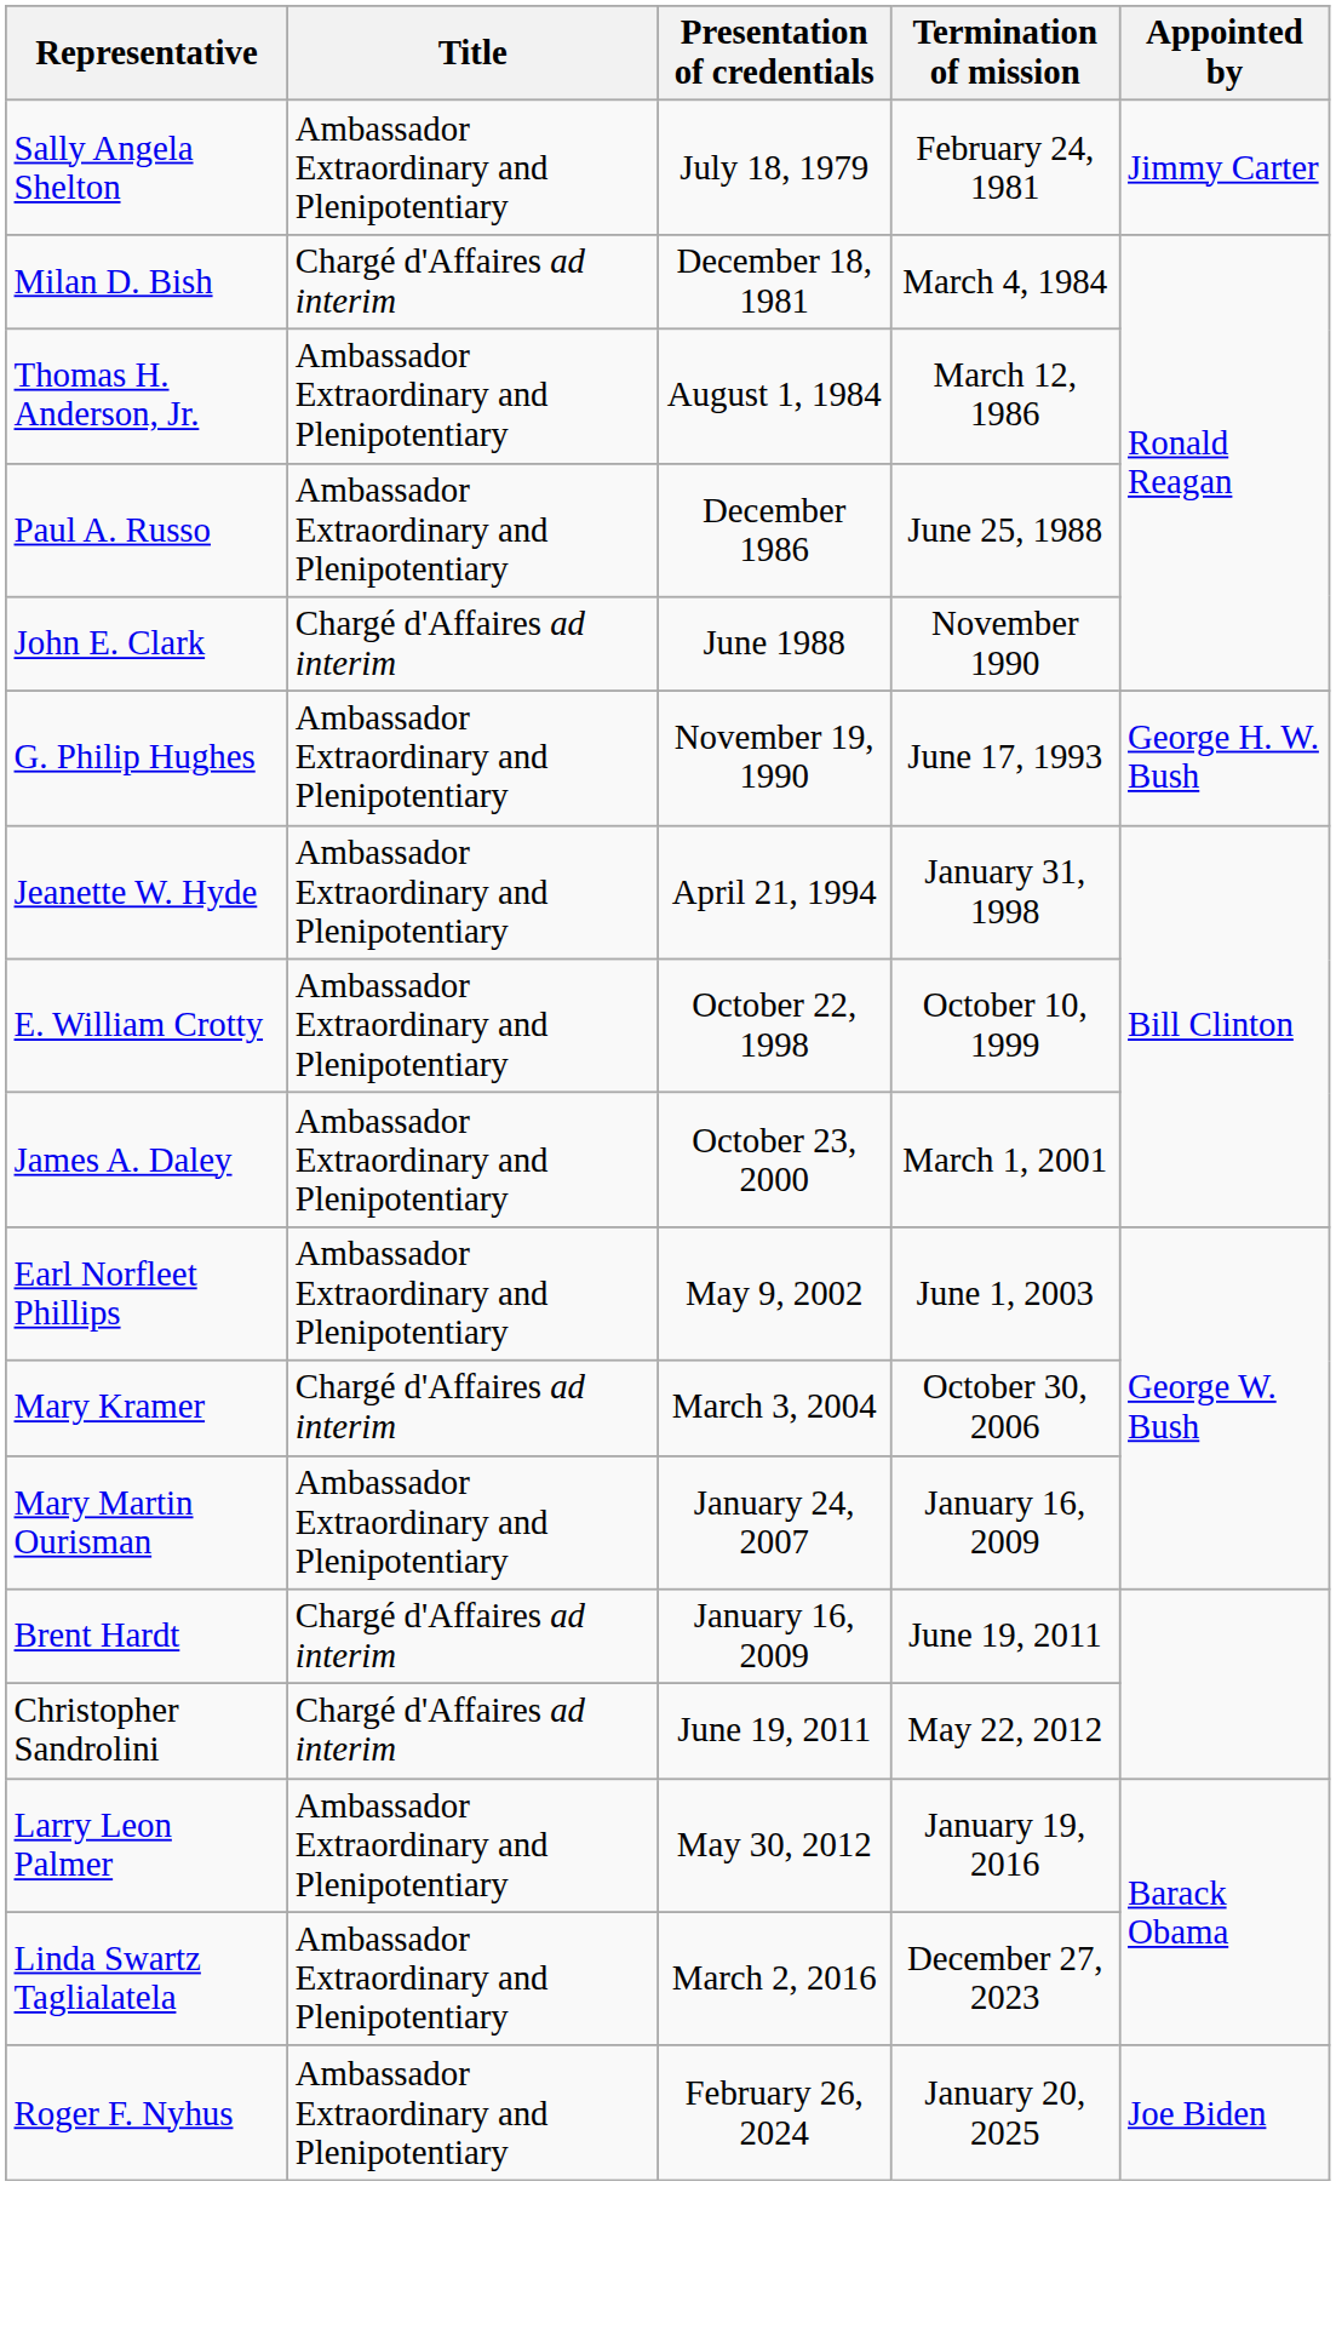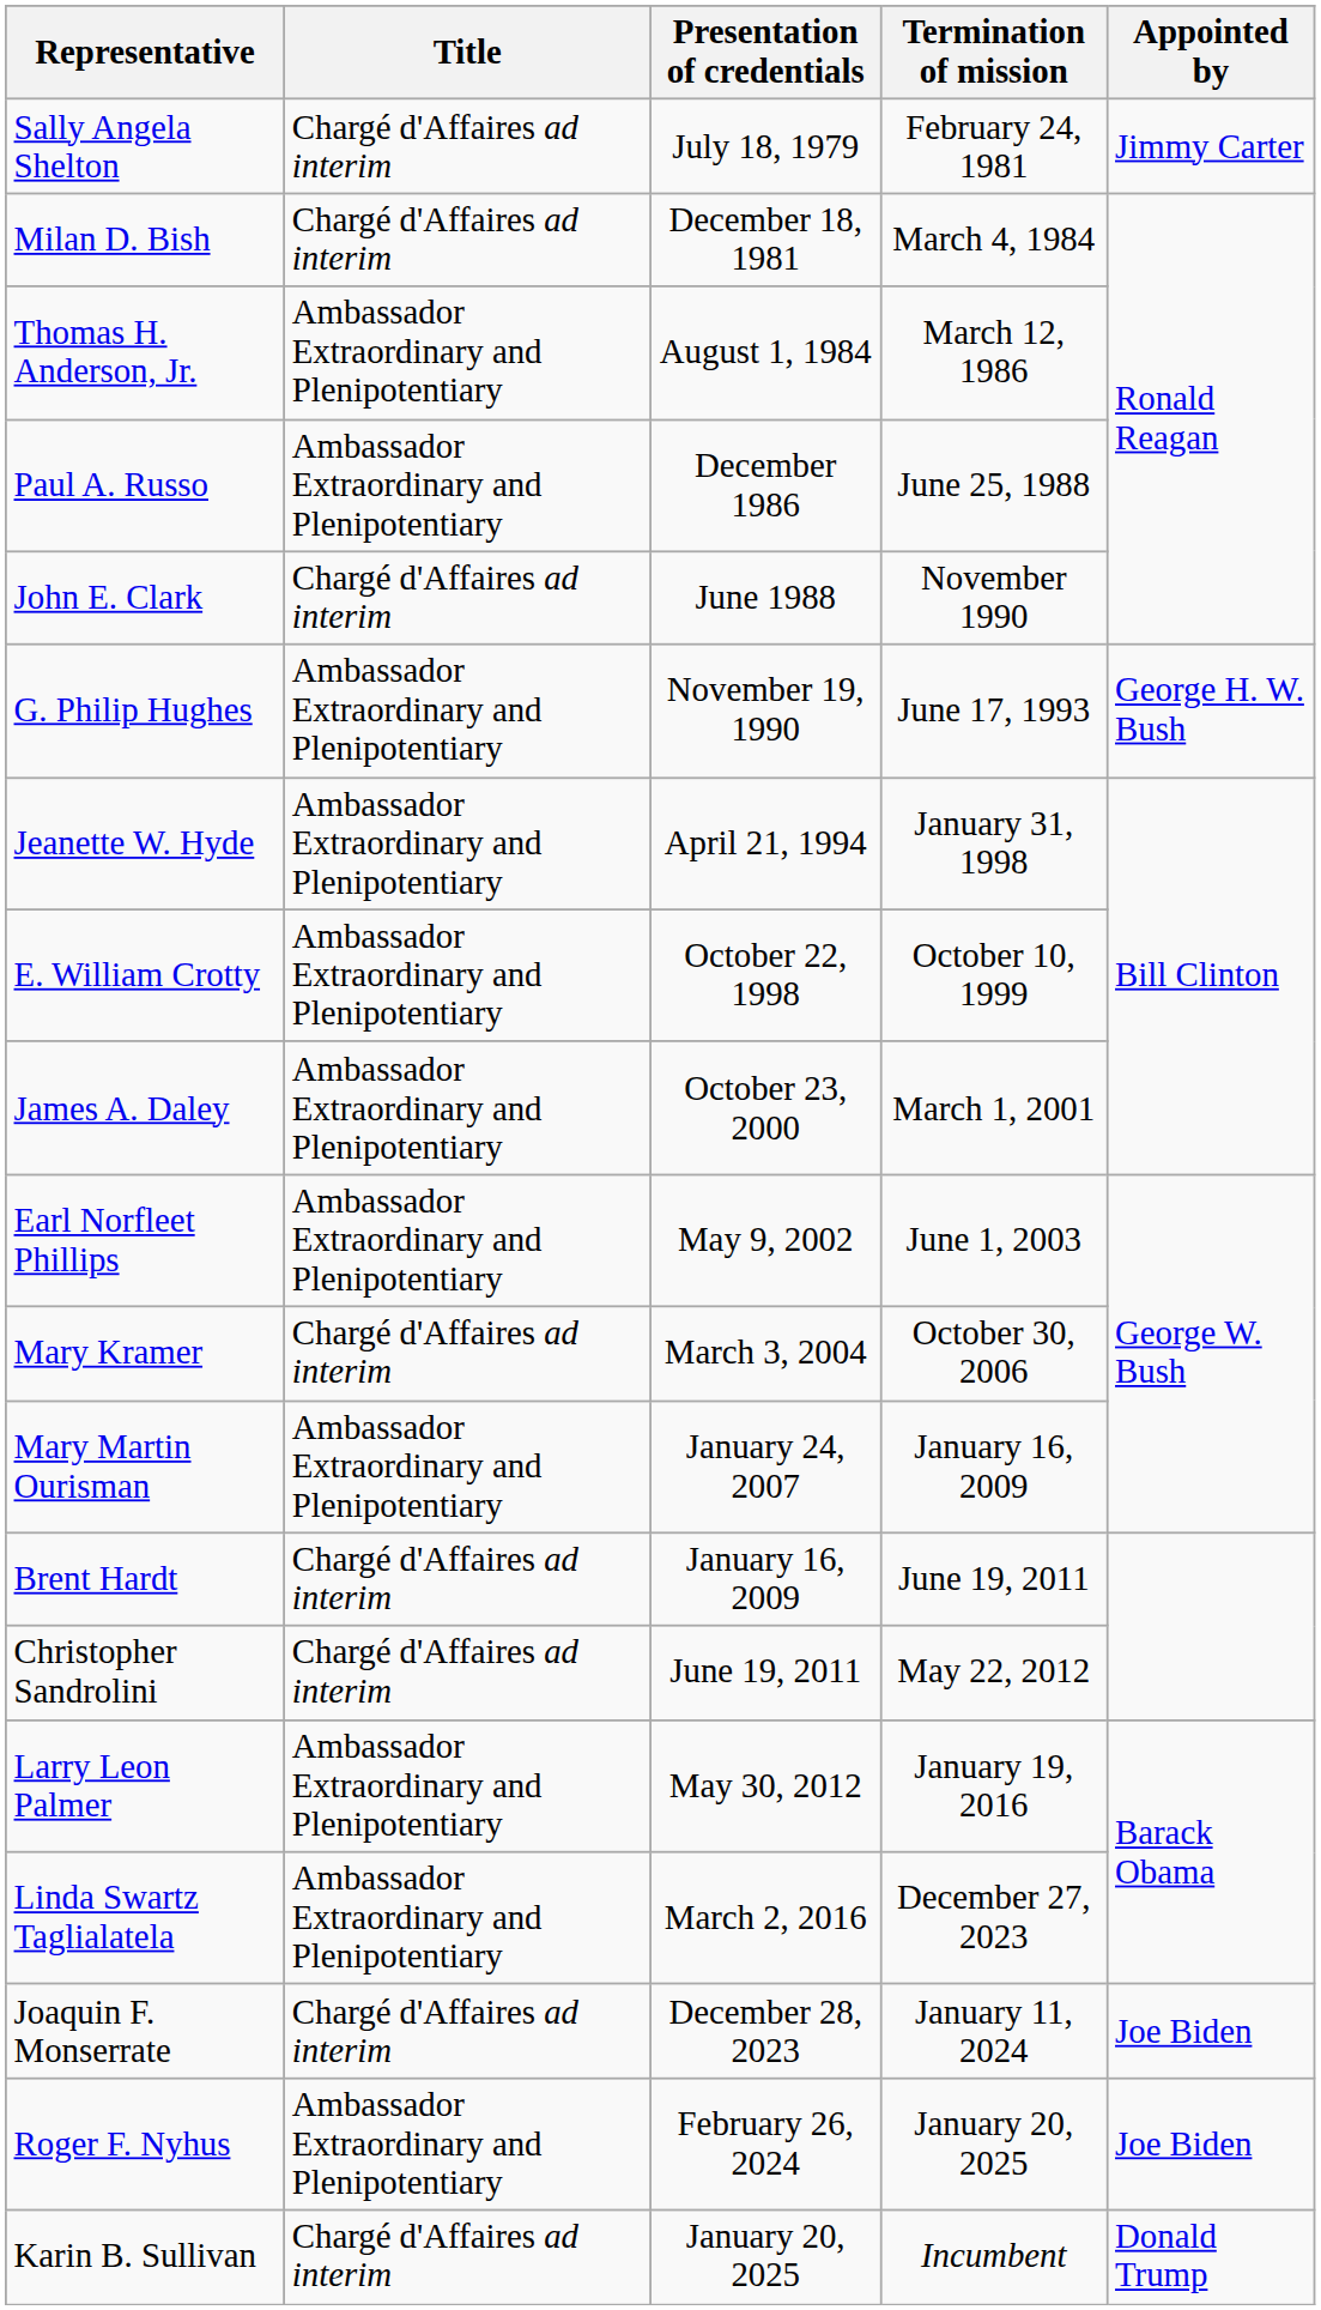Sally Angela Shelton | Title: Ambassador Extraordinary and Plenipotentiary -> Chargé d'Affaires ad interim
+ row: Joaquin F. Monserrate | Chargé d'Affaires ad interim | December 28, 2023 | January 11, 2024 | Joe Biden
+ row: Karin B. Sullivan | Chargé d'Affaires ad interim | January 20, 2025 | Incumbent | Donald Trump
